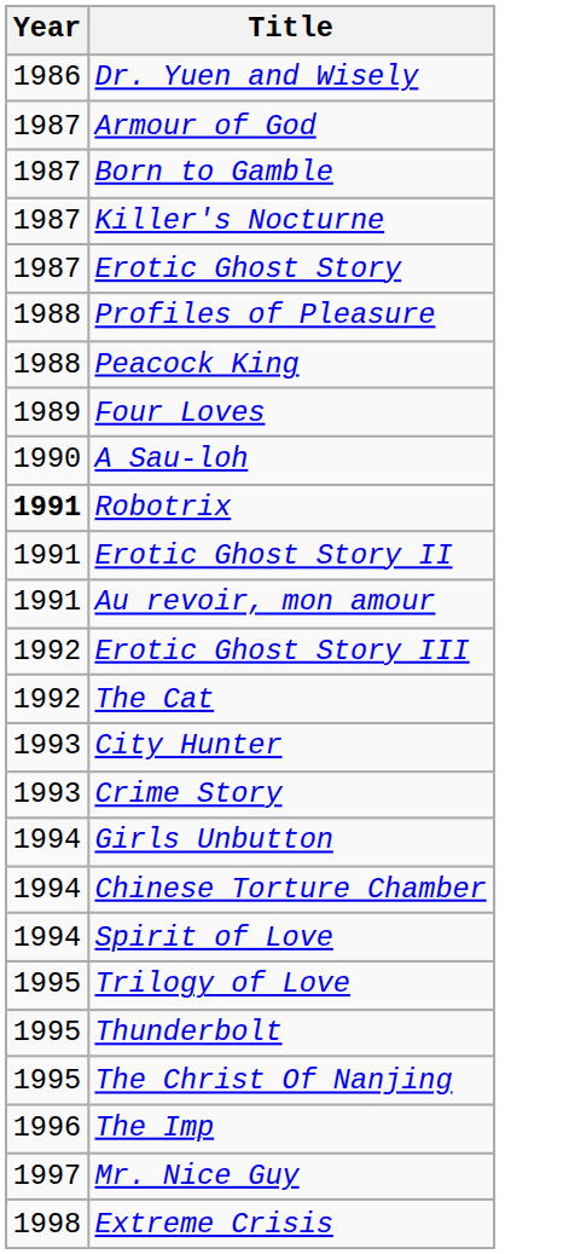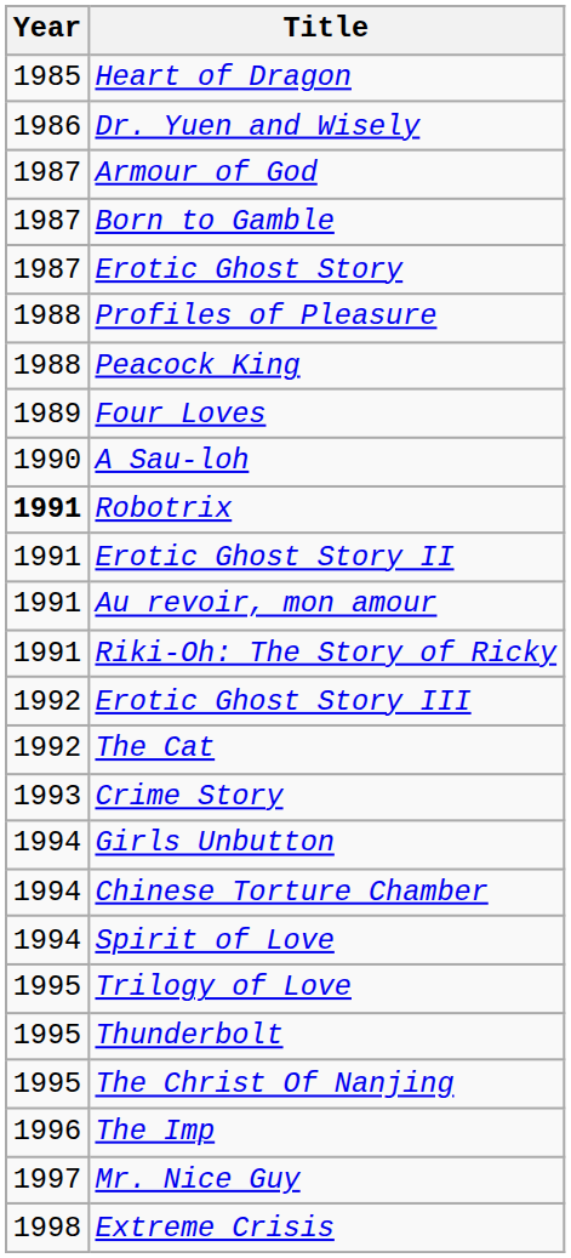+ row: 1985 | Heart of Dragon
- row: 1987 | Killer's Nocturne
+ row: 1991 | Riki-Oh: The Story of Ricky
- row: 1993 | City Hunter
